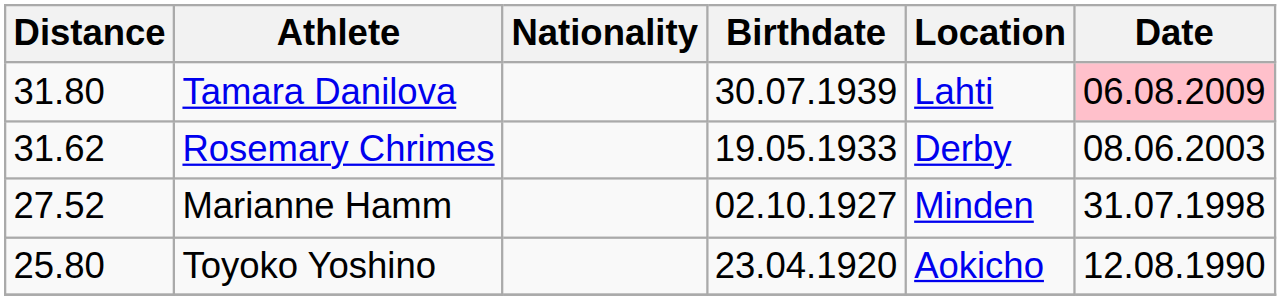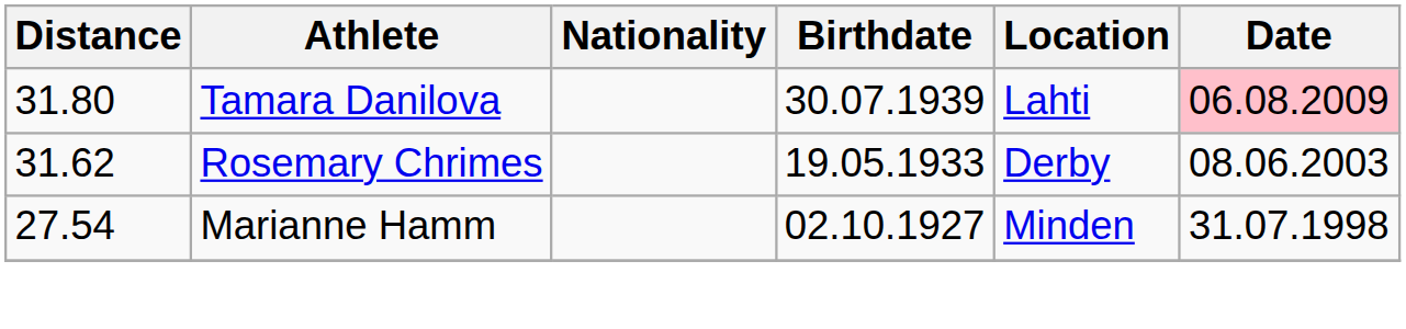Marianne Hamm | Distance: 27.52 -> 27.54
- row: 25.80 | Toyoko Yoshino | 23.04.1920 | Aokicho | 12.08.1990
